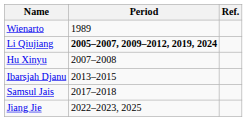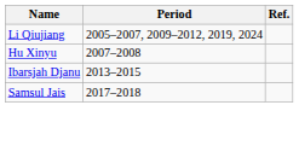- row: Wienarto | 1989
Li Qiujiang | Period: bold -> normal
- row: Jiang Jie | 2022–2023, 2025
